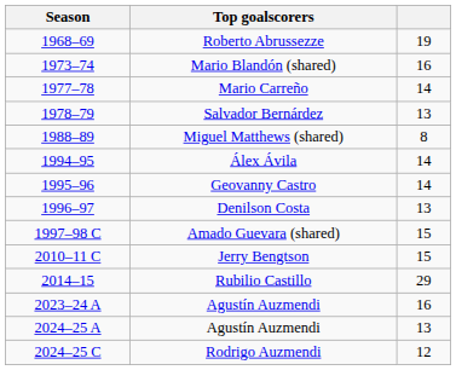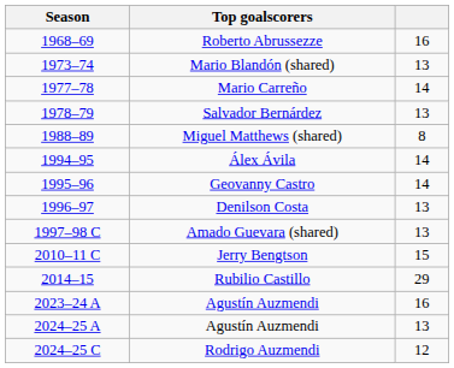Roberto Abrussezze | column 3: 19 -> 16
Mario Blandón (shared) | column 3: 16 -> 13
Amado Guevara (shared) | column 3: 15 -> 13
